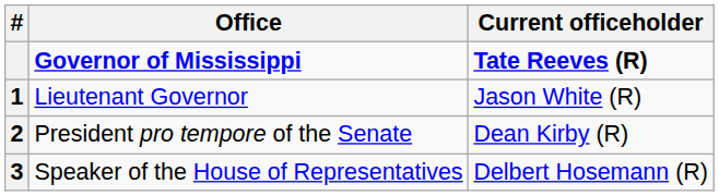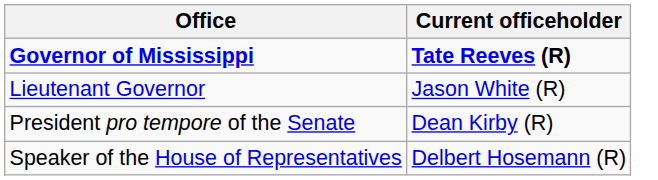- column: # | 1 | 2 | 3
